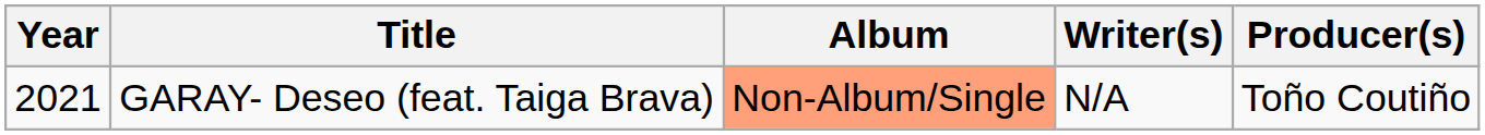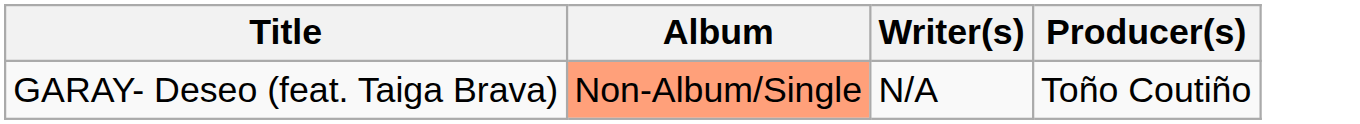- column: Year | 2021
